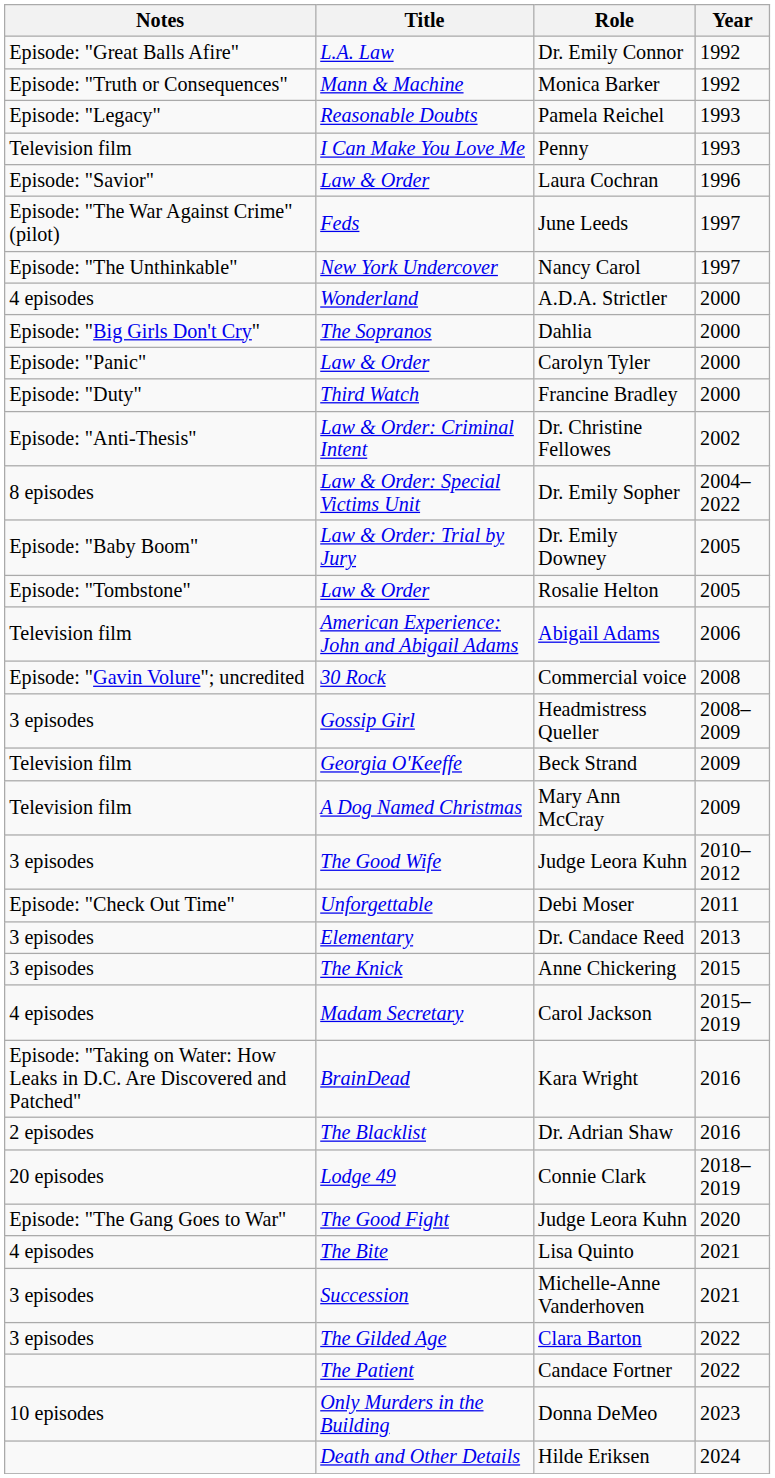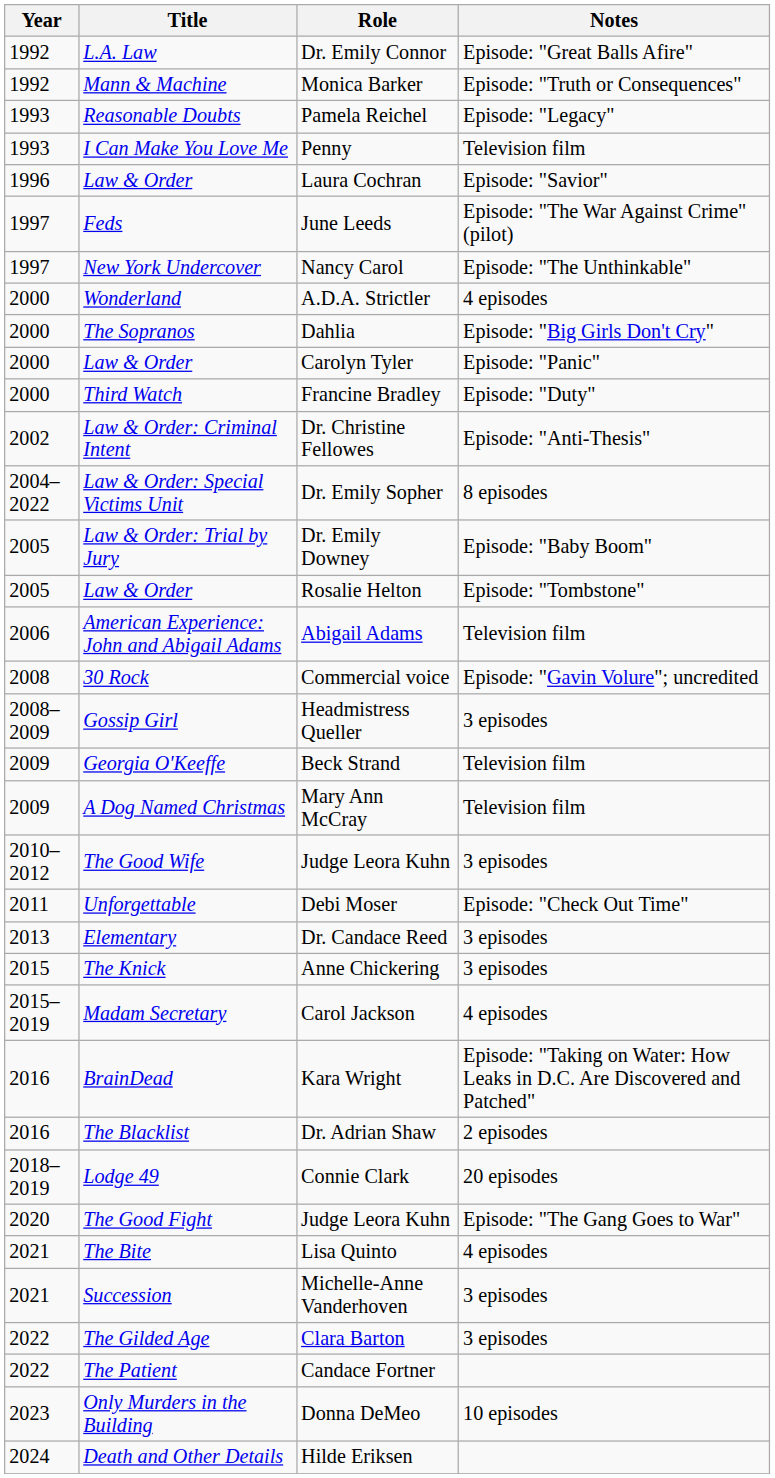columns swapped: Year <-> Notes
